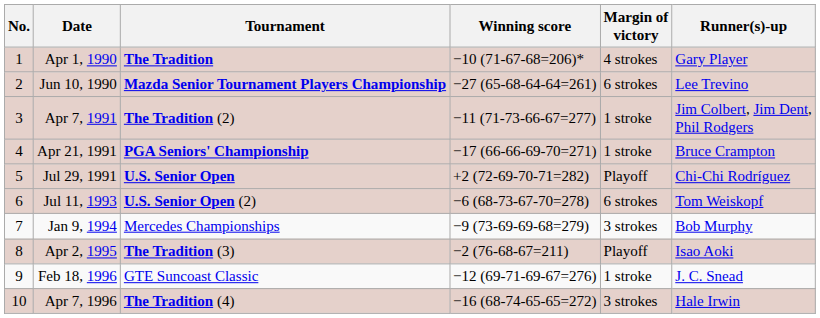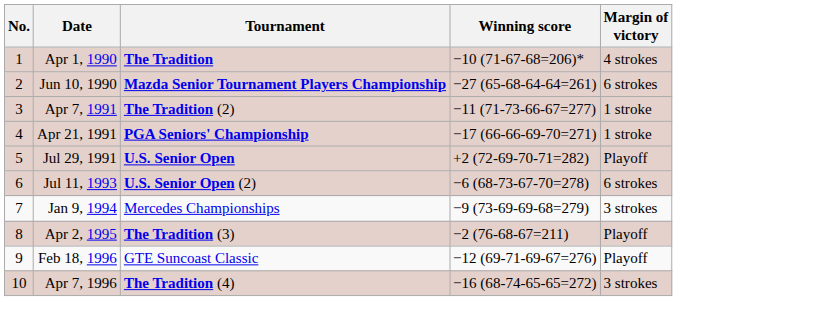- column: Runner(s)-up | Gary Player | Lee Trevino | Jim Colbert, Jim Dent, Phil Rodgers | Bruce Crampton | Chi-Chi Rodríguez | Tom Weiskopf | Bob Murphy | Isao Aoki | J. C. Snead | Hale Irwin
Feb 18, 1996 | Margin of victory: 1 stroke -> Playoff
